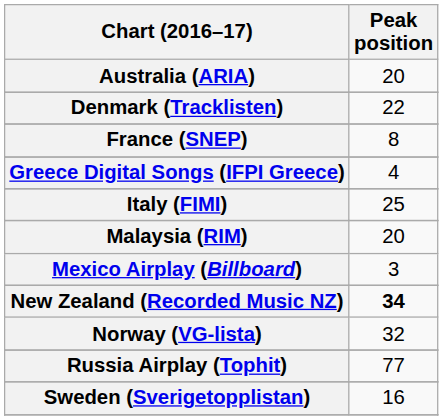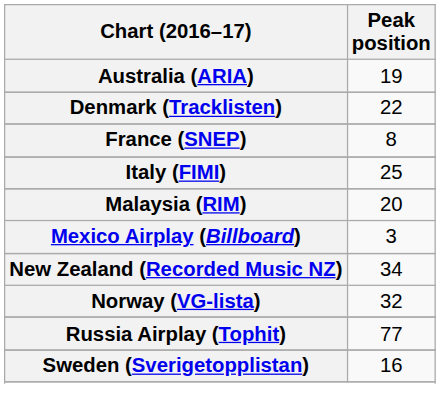Australia (ARIA) | Peak position: 20 -> 19
- row: Greece Digital Songs (IFPI Greece) | 4
New Zealand (Recorded Music NZ) | Peak position: bold -> normal
